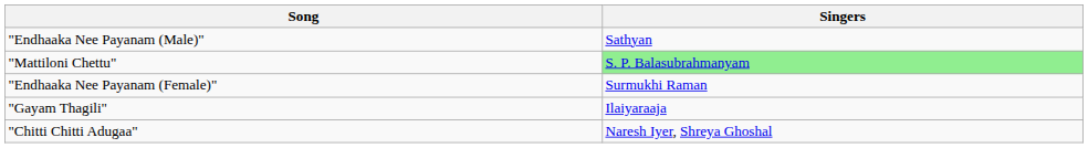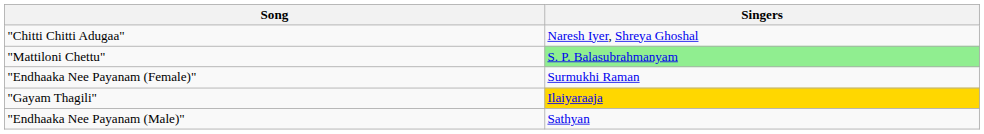rows swapped: "Chitti Chitti Adugaa" <-> "Endhaaka Nee Payanam (Male)"
"Gayam Thagili" | Singers: no background -> gold background
